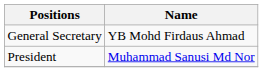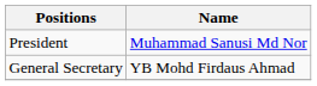rows swapped: President <-> General Secretary
